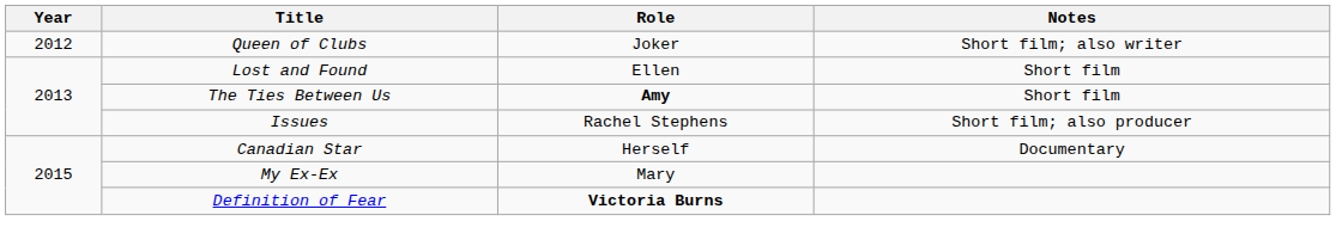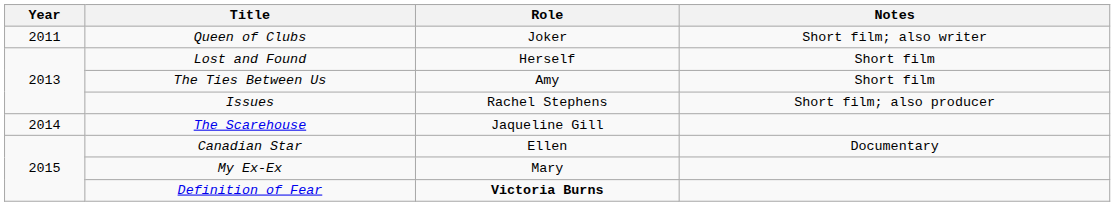Queen of Clubs | Year: 2012 -> 2011
Lost and Found | Role: Ellen -> Herself
The Ties Between Us | Role: bold -> normal
+ row: 2014 | The Scarehouse | Jaqueline Gill
Canadian Star | Role: Herself -> Ellen
